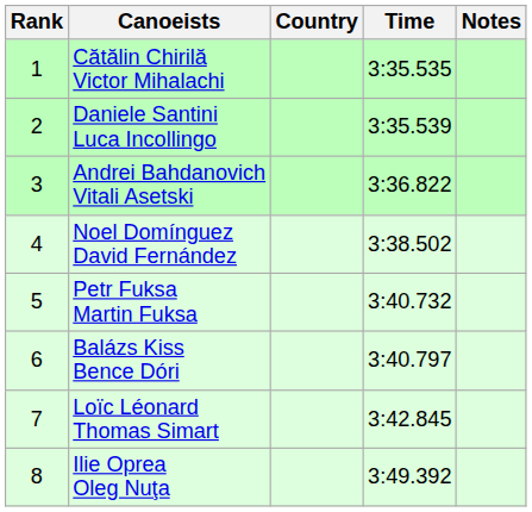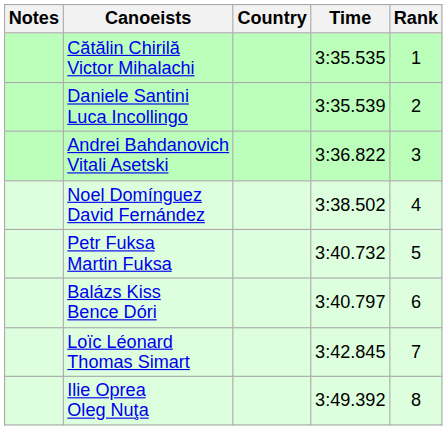columns swapped: Rank <-> Notes
